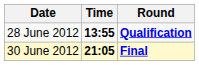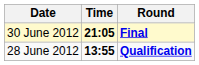rows swapped: 28 June 2012 <-> 30 June 2012
